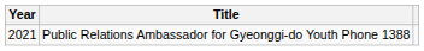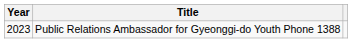Public Relations Ambassador for Gyeonggi-do Youth Phone 1388 | Year: 2021 -> 2023
